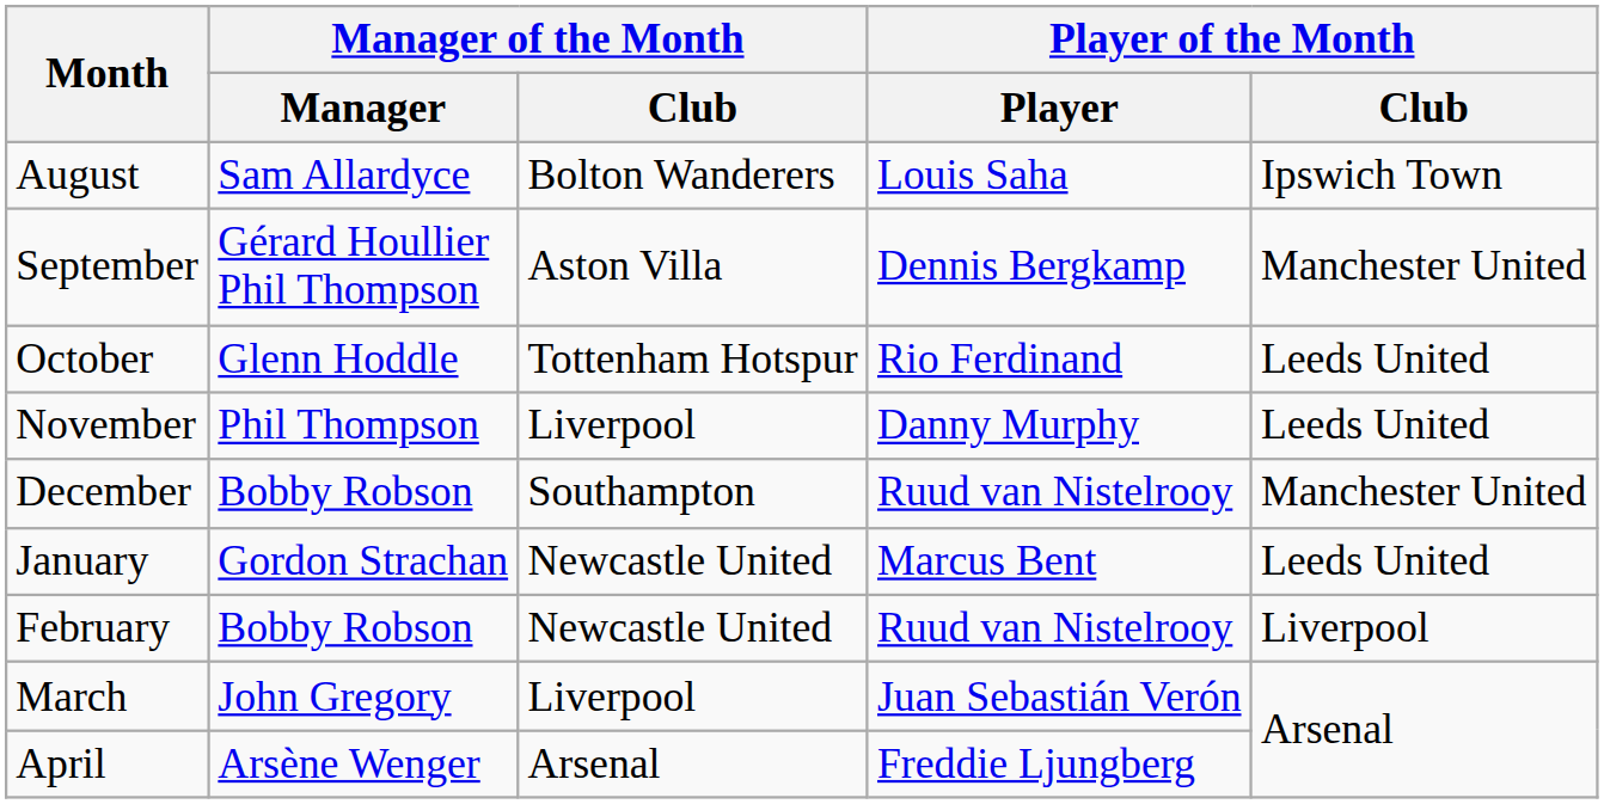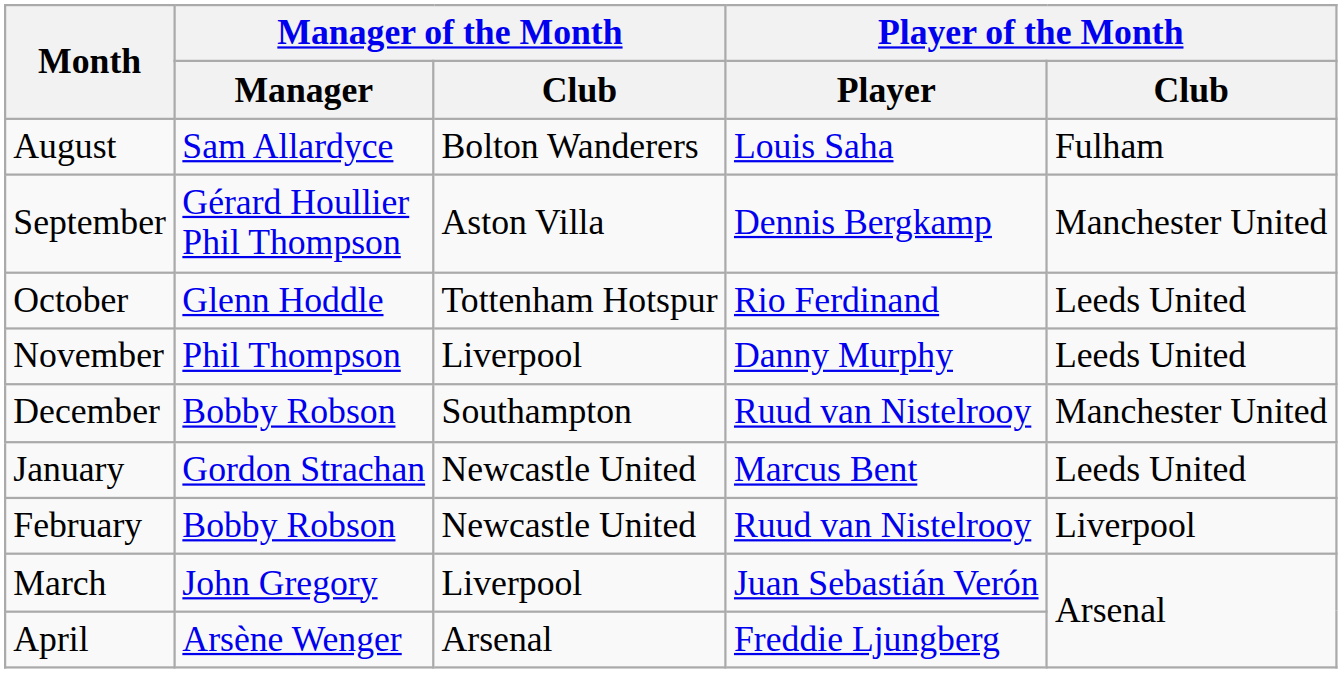August | Player of the Month / Club: Ipswich Town -> Fulham
